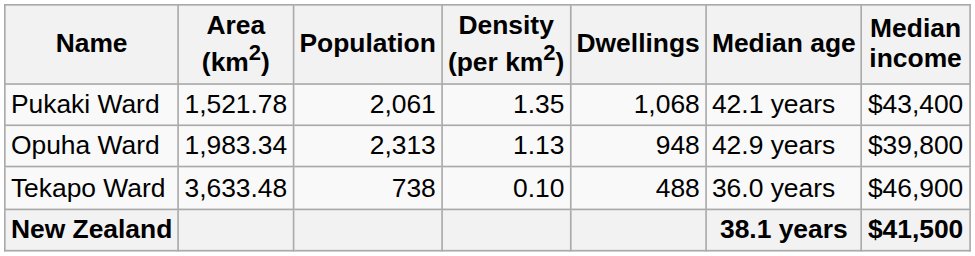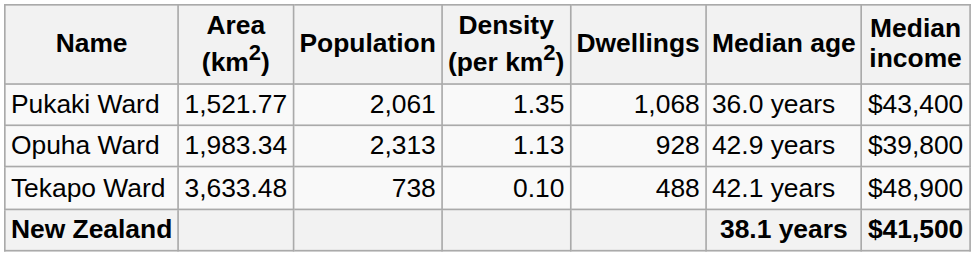Pukaki Ward | Area (km2): 1,521.78 -> 1,521.77
Pukaki Ward | Median age: 42.1 years -> 36.0 years
Opuha Ward | Dwellings: 948 -> 928
Tekapo Ward | Median age: 36.0 years -> 42.1 years
Tekapo Ward | Median income: $46,900 -> $48,900
